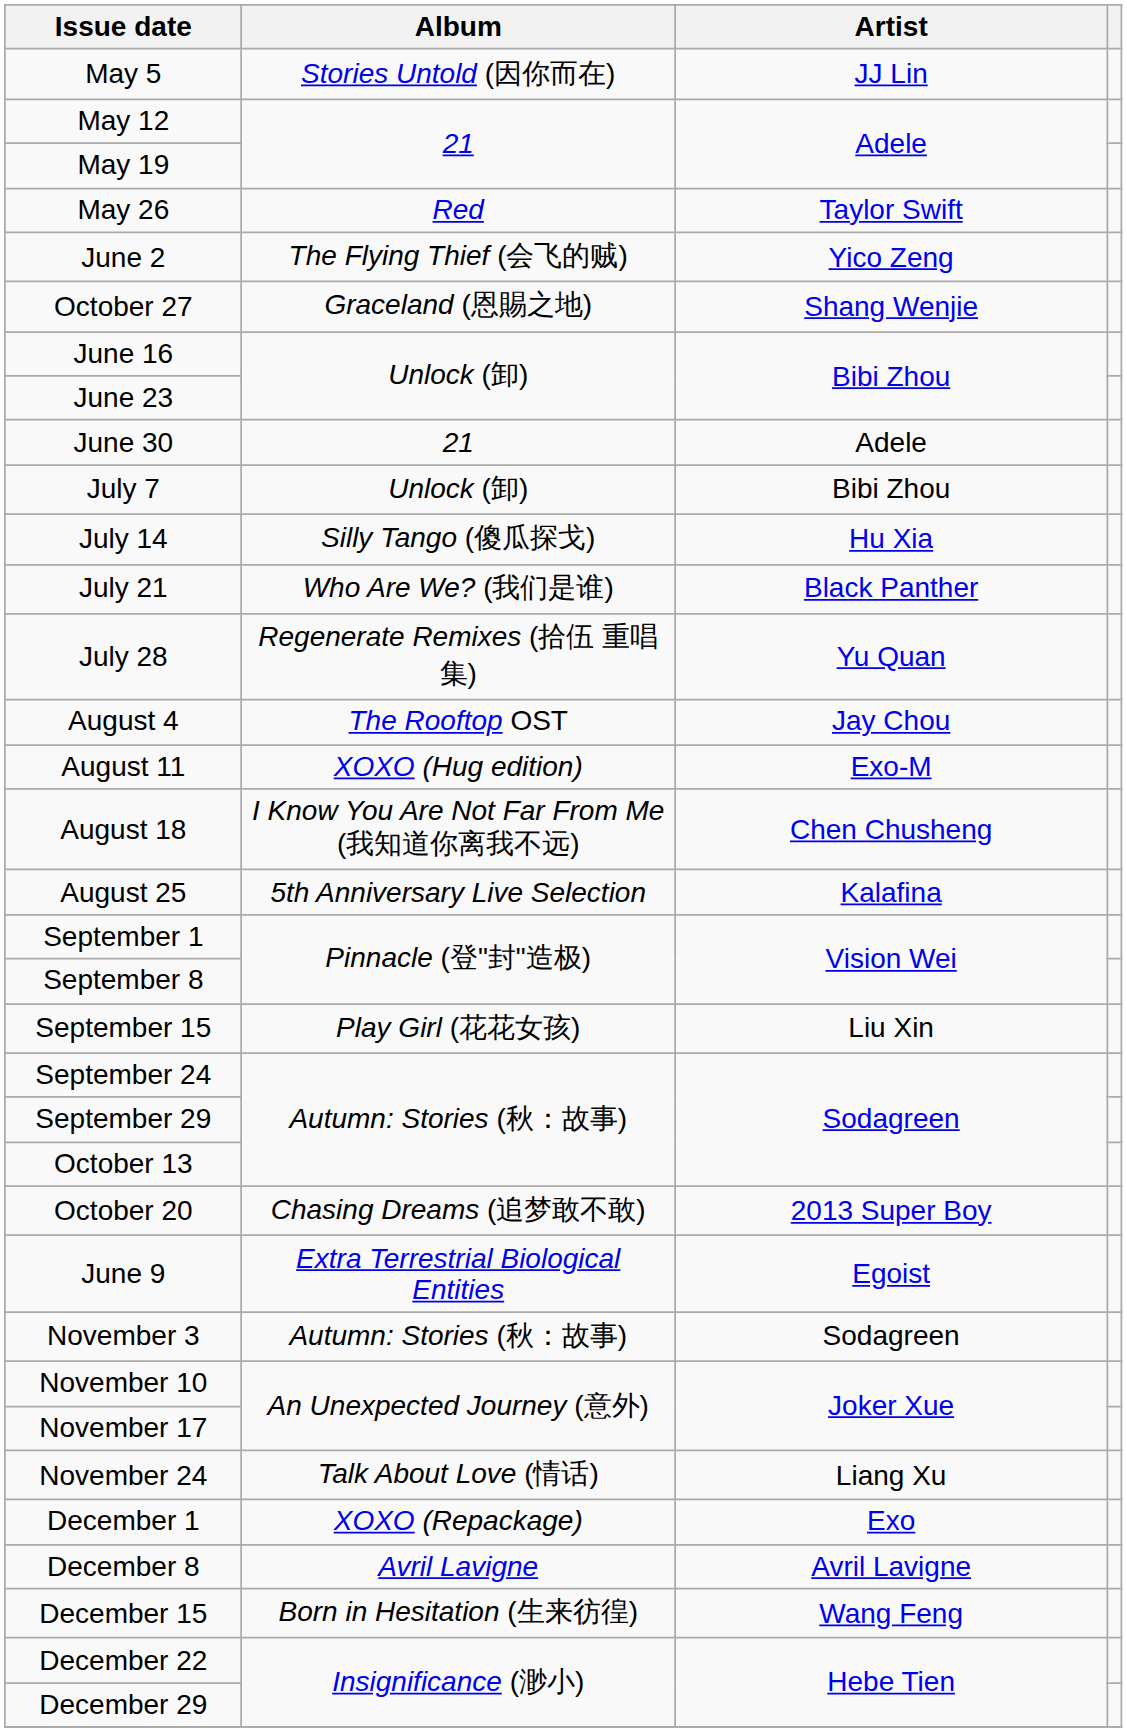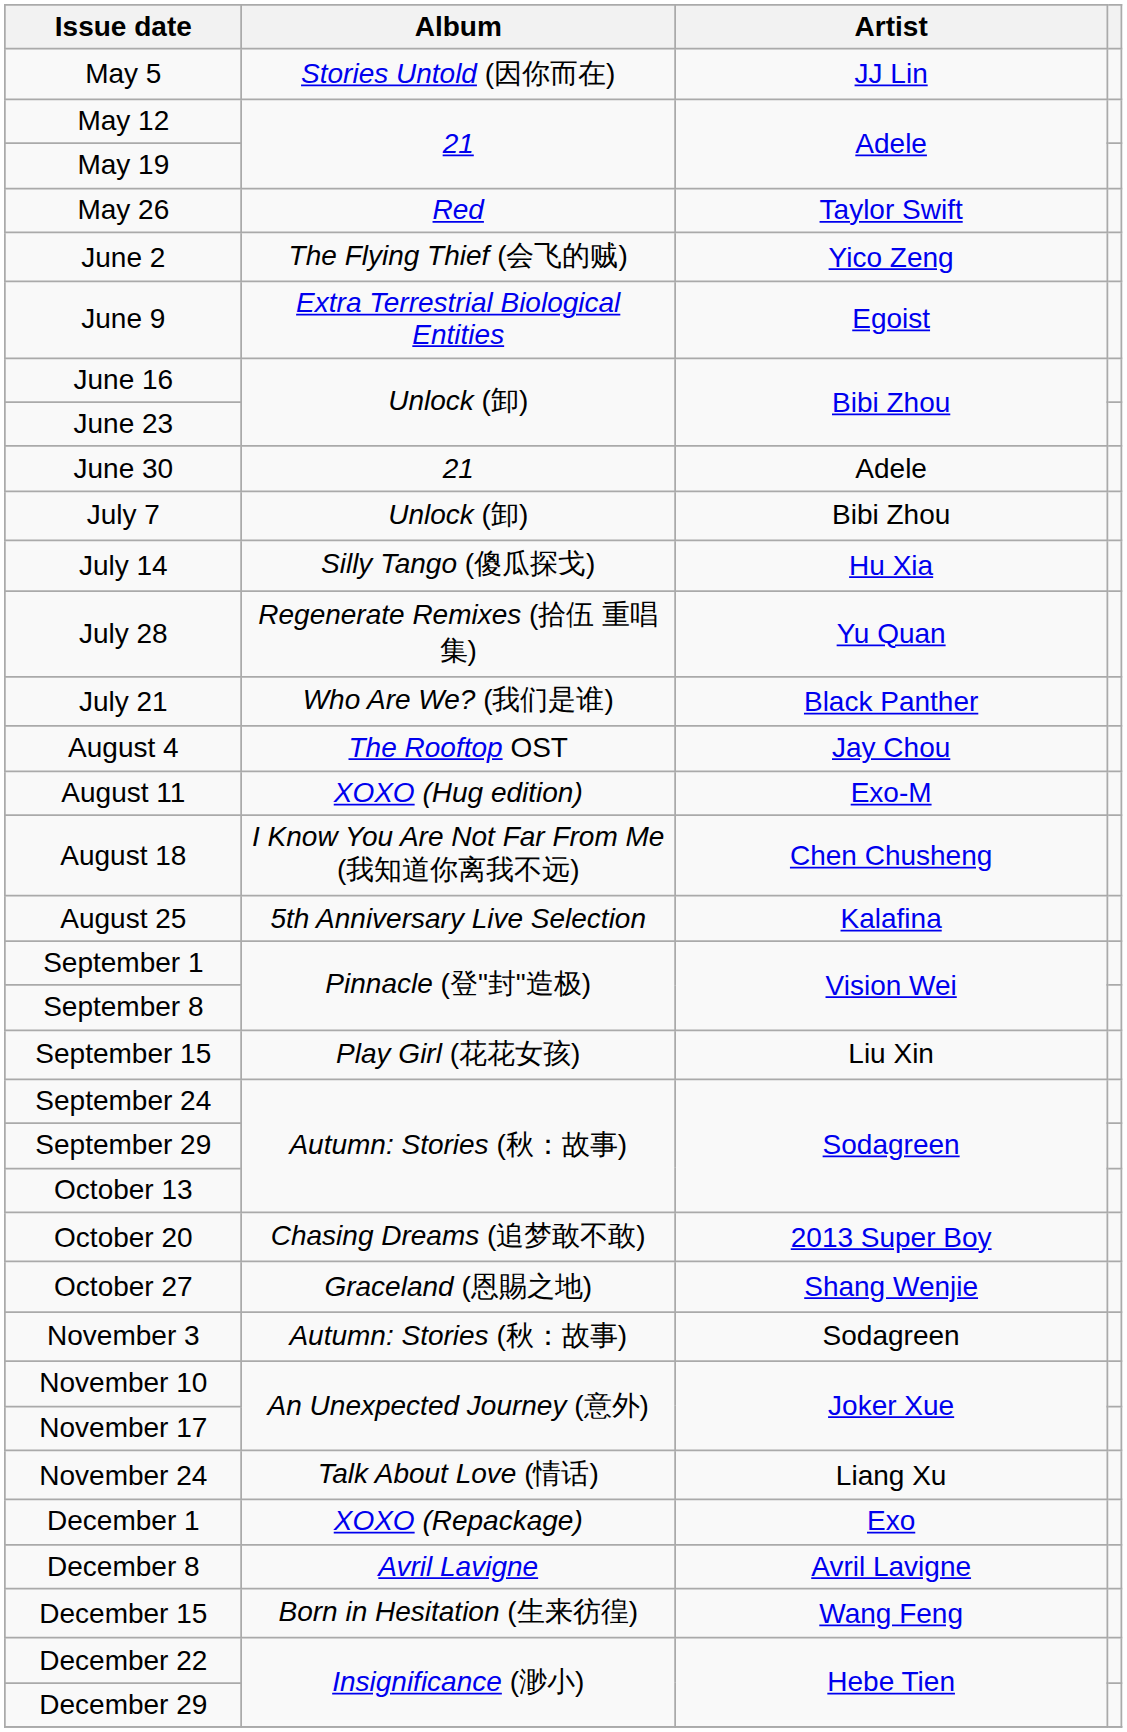rows swapped: June 9 <-> October 27
rows swapped: July 21 <-> July 28
